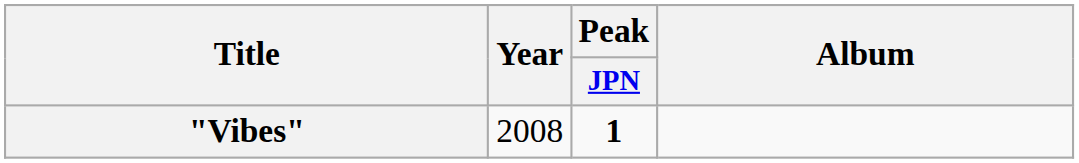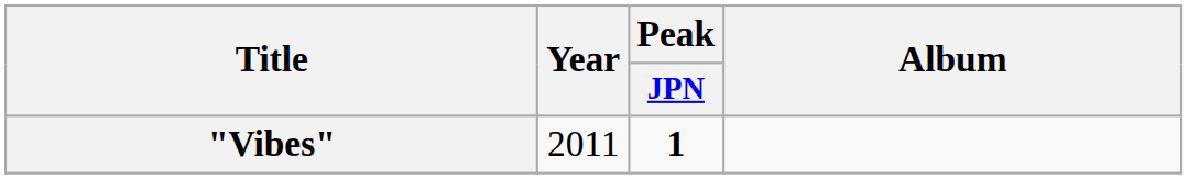"Vibes" | Year: 2008 -> 2011
